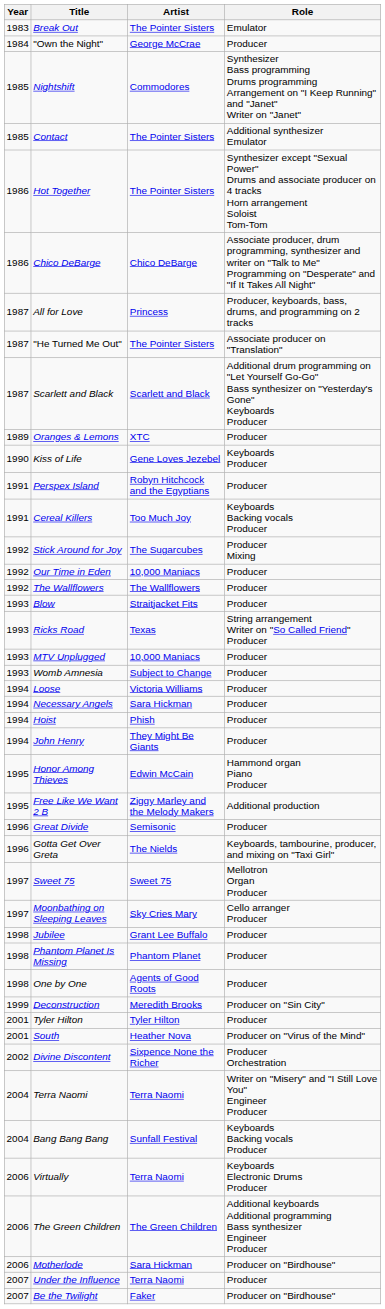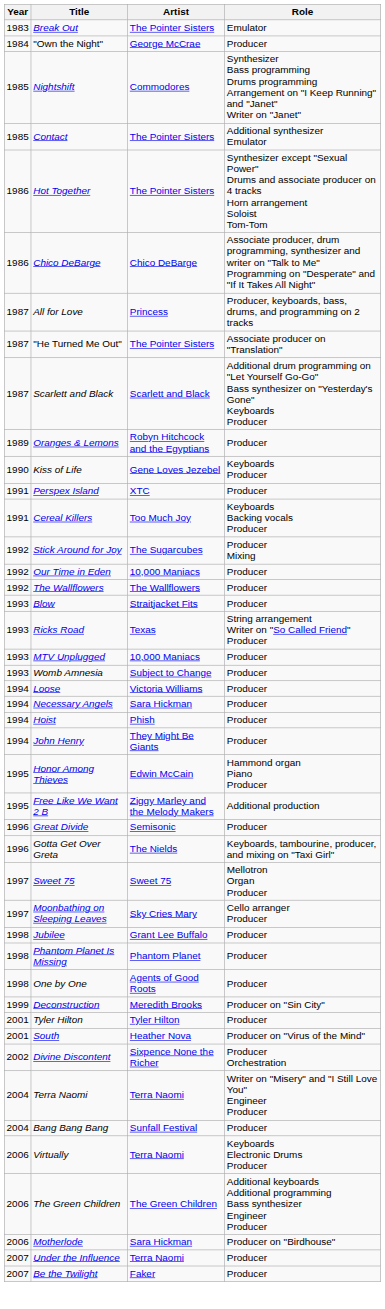Oranges & Lemons | Artist: XTC -> Robyn Hitchcock and the Egyptians
Perspex Island | Artist: Robyn Hitchcock and the Egyptians -> XTC
Bang Bang Bang | Role: Keyboards Backing vocals Producer -> Producer
Be the Twilight | Role: Producer on "Birdhouse" -> Producer
